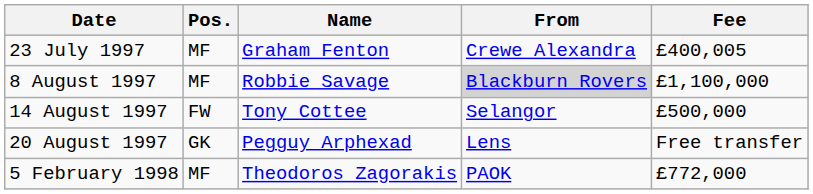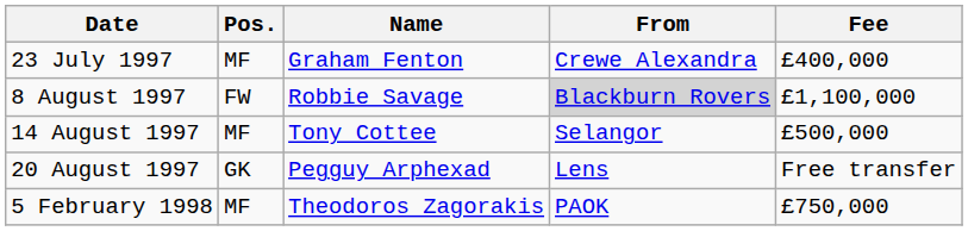23 July 1997 | Fee: £400,005 -> £400,000
8 August 1997 | Pos.: MF -> FW
14 August 1997 | Pos.: FW -> MF
5 February 1998 | Fee: £772,000 -> £750,000
